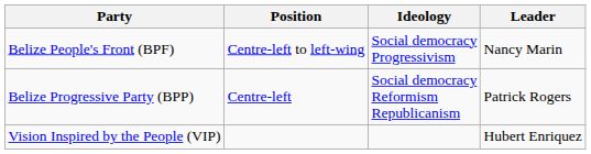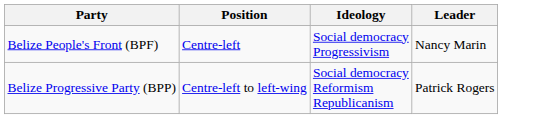Belize People's Front (BPF) | Position: Centre-left to left-wing -> Centre-left
Belize Progressive Party (BPP) | Position: Centre-left -> Centre-left to left-wing
- row: Vision Inspired by the People (VIP) | Hubert Enriquez
